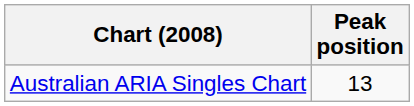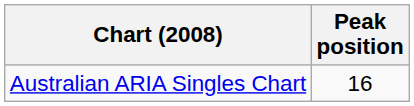Australian ARIA Singles Chart | Peak position: 13 -> 16
